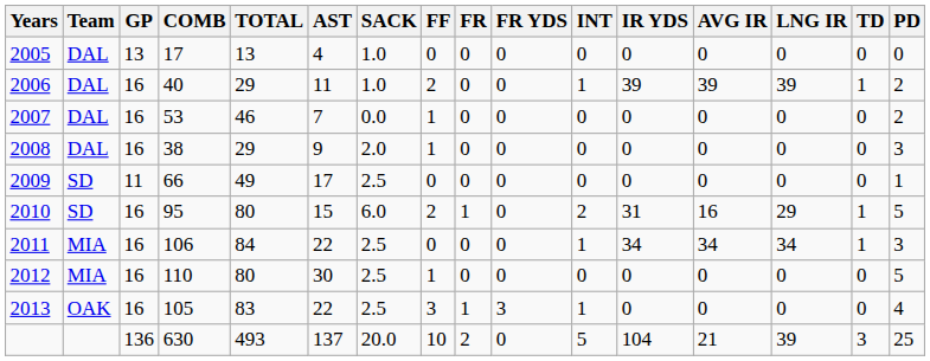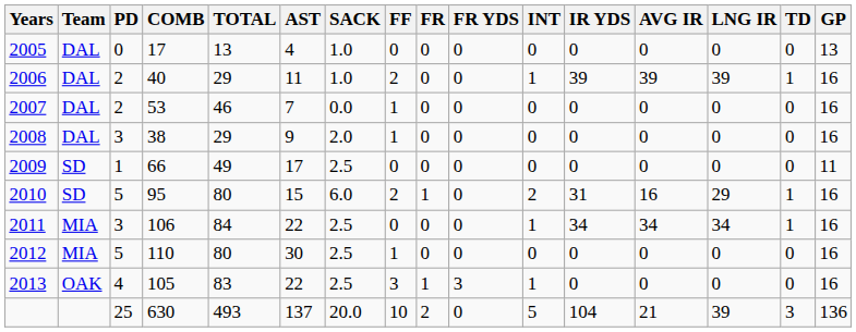columns swapped: GP <-> PD
